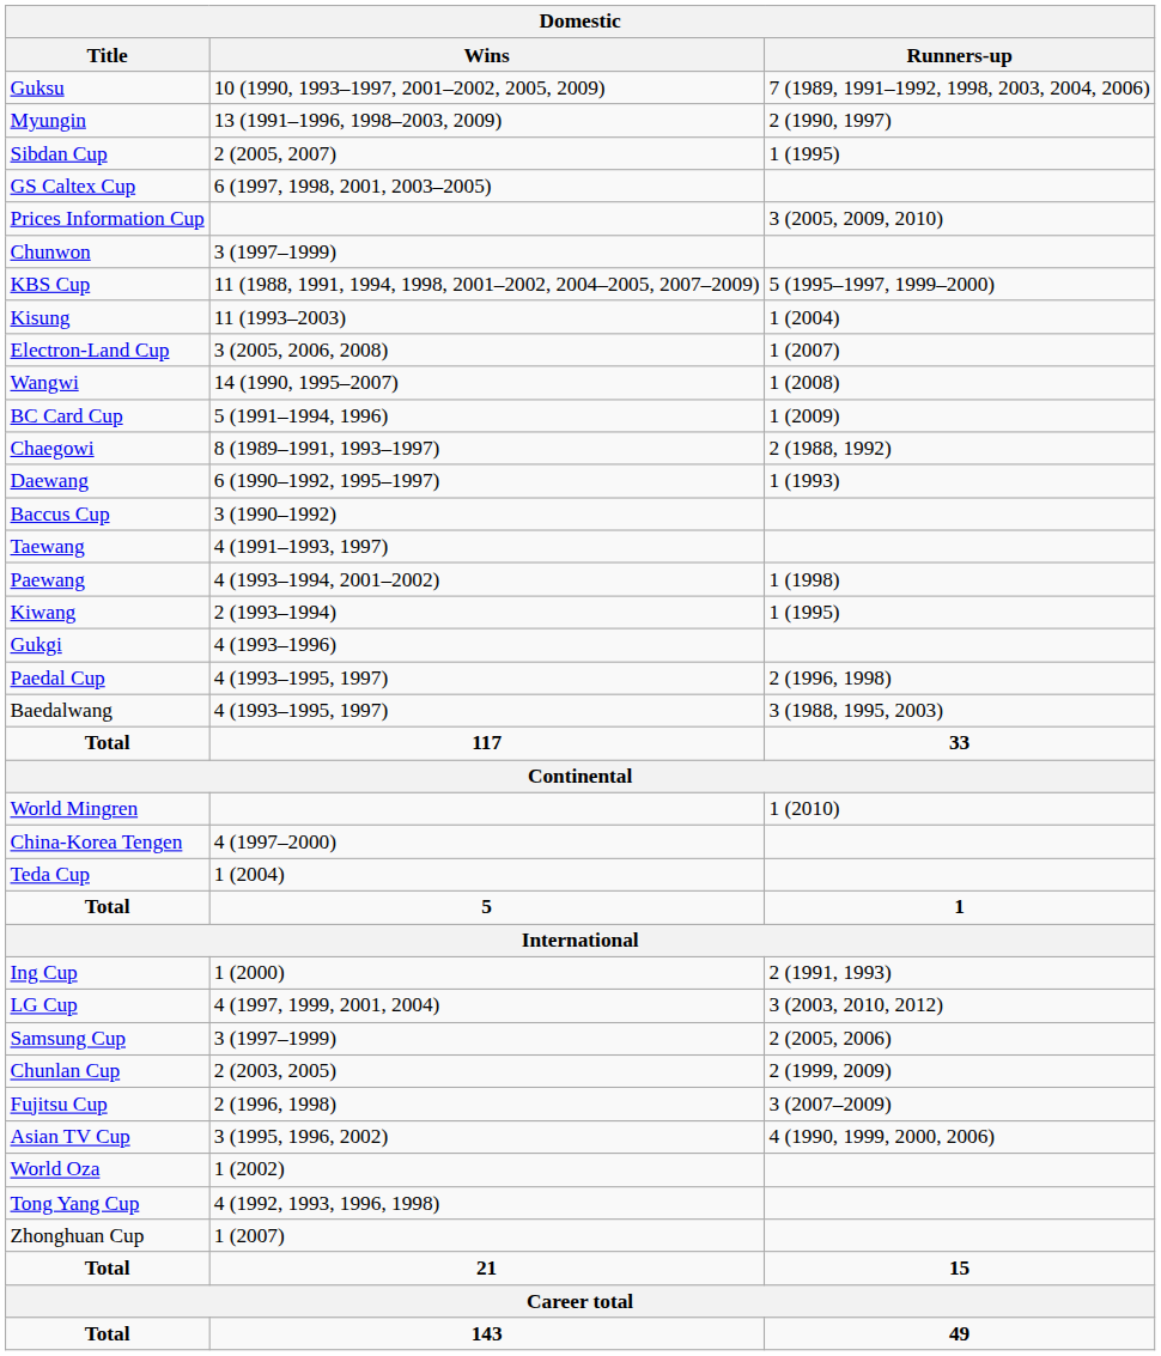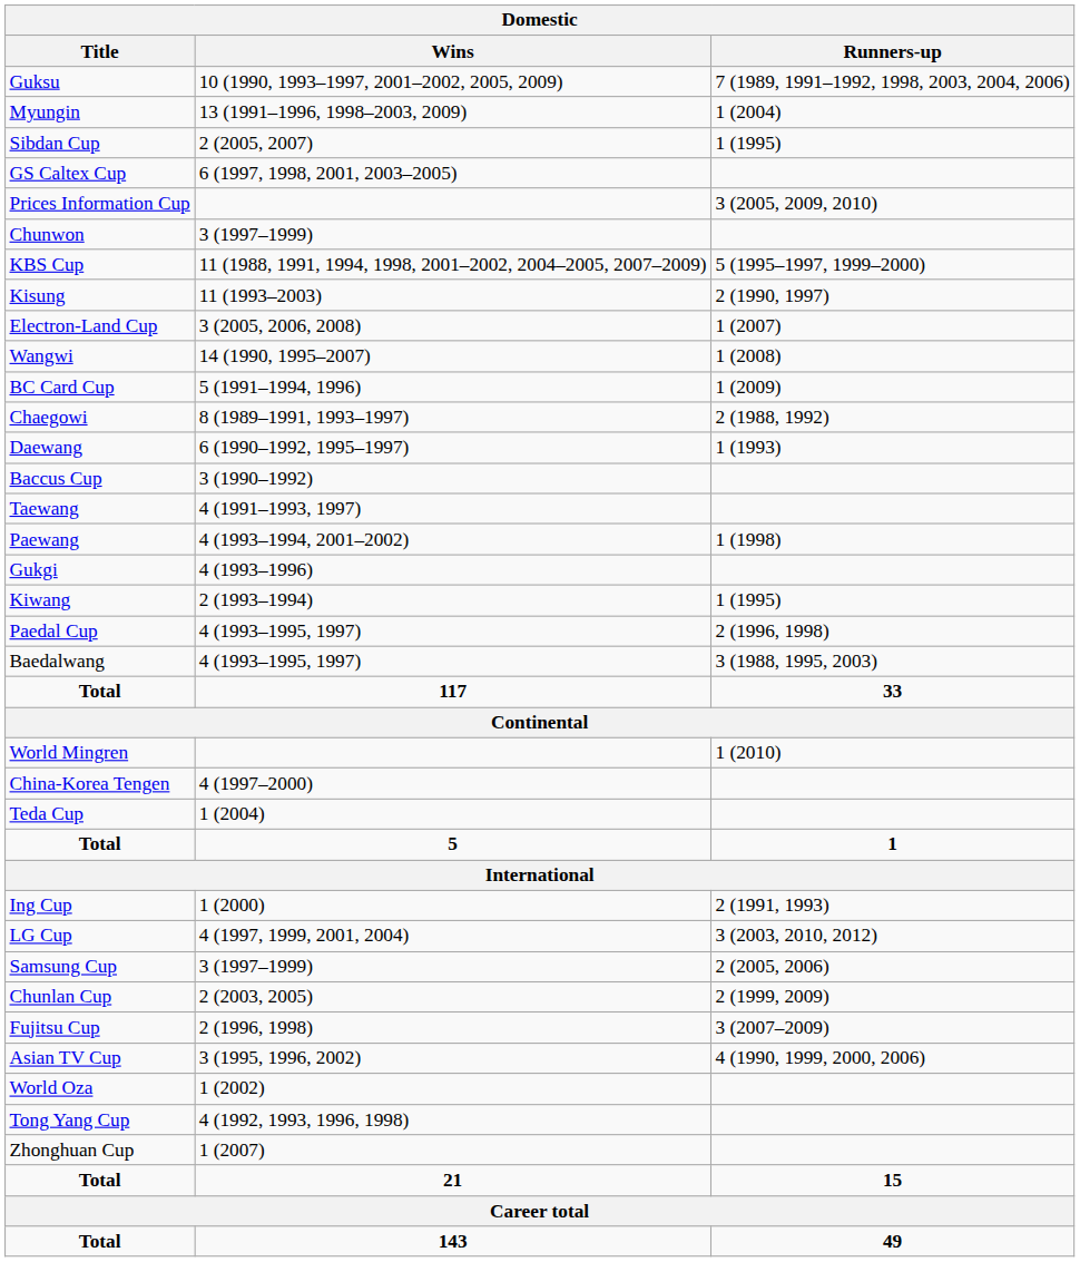Myungin | Runners-up: 2 (1990, 1997) -> 1 (2004)
Kisung | Runners-up: 1 (2004) -> 2 (1990, 1997)
rows swapped: Kiwang <-> Gukgi
